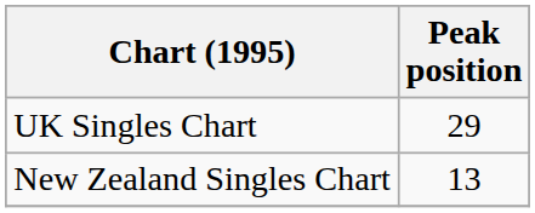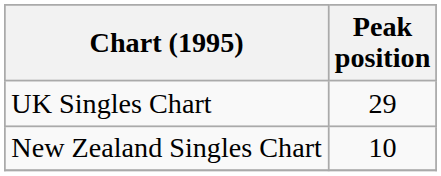New Zealand Singles Chart | Peak position: 13 -> 10
